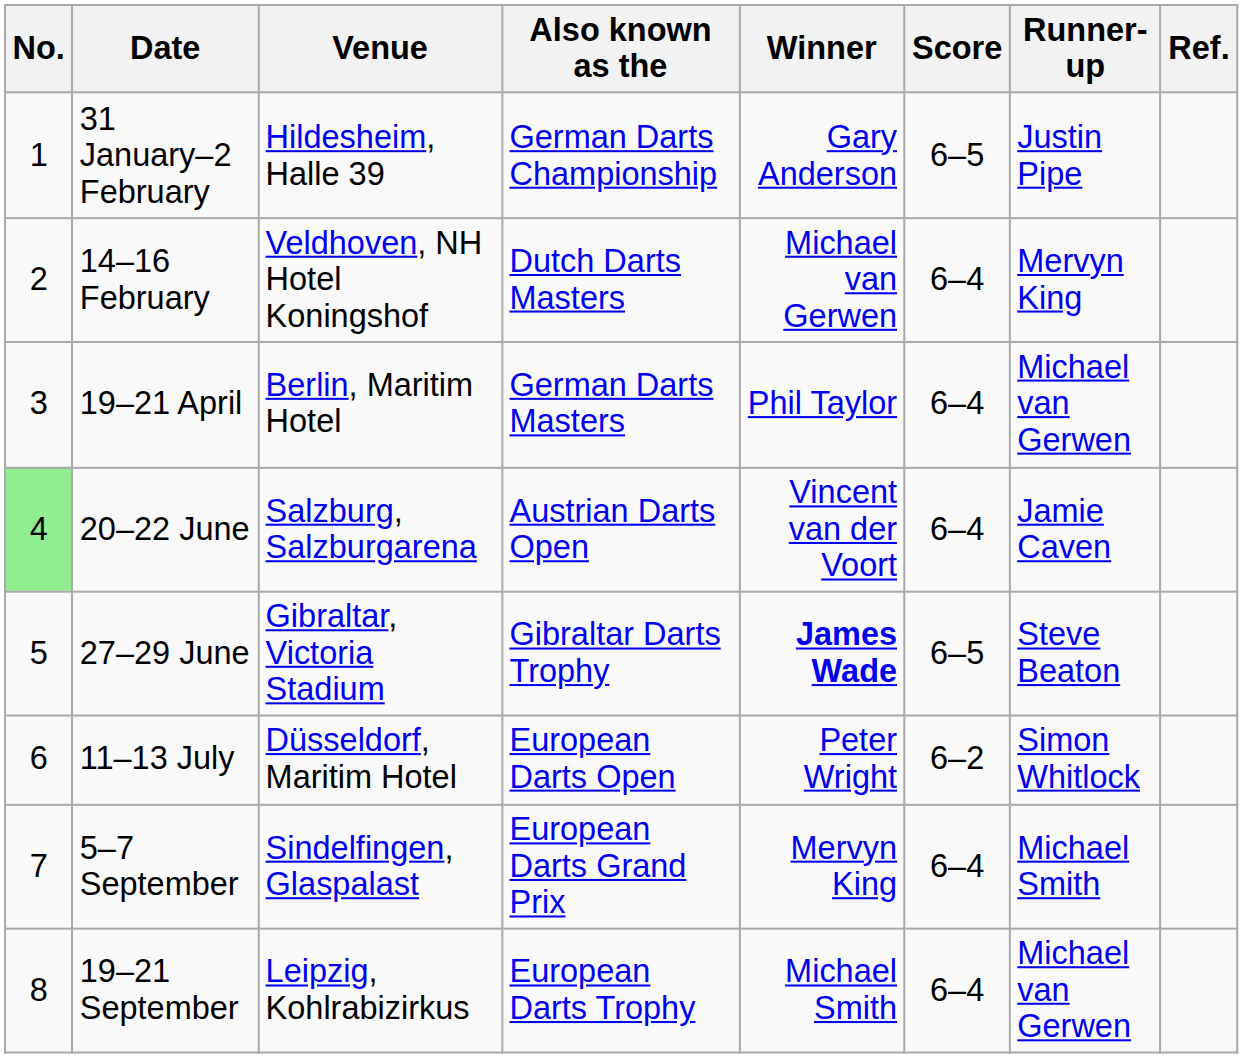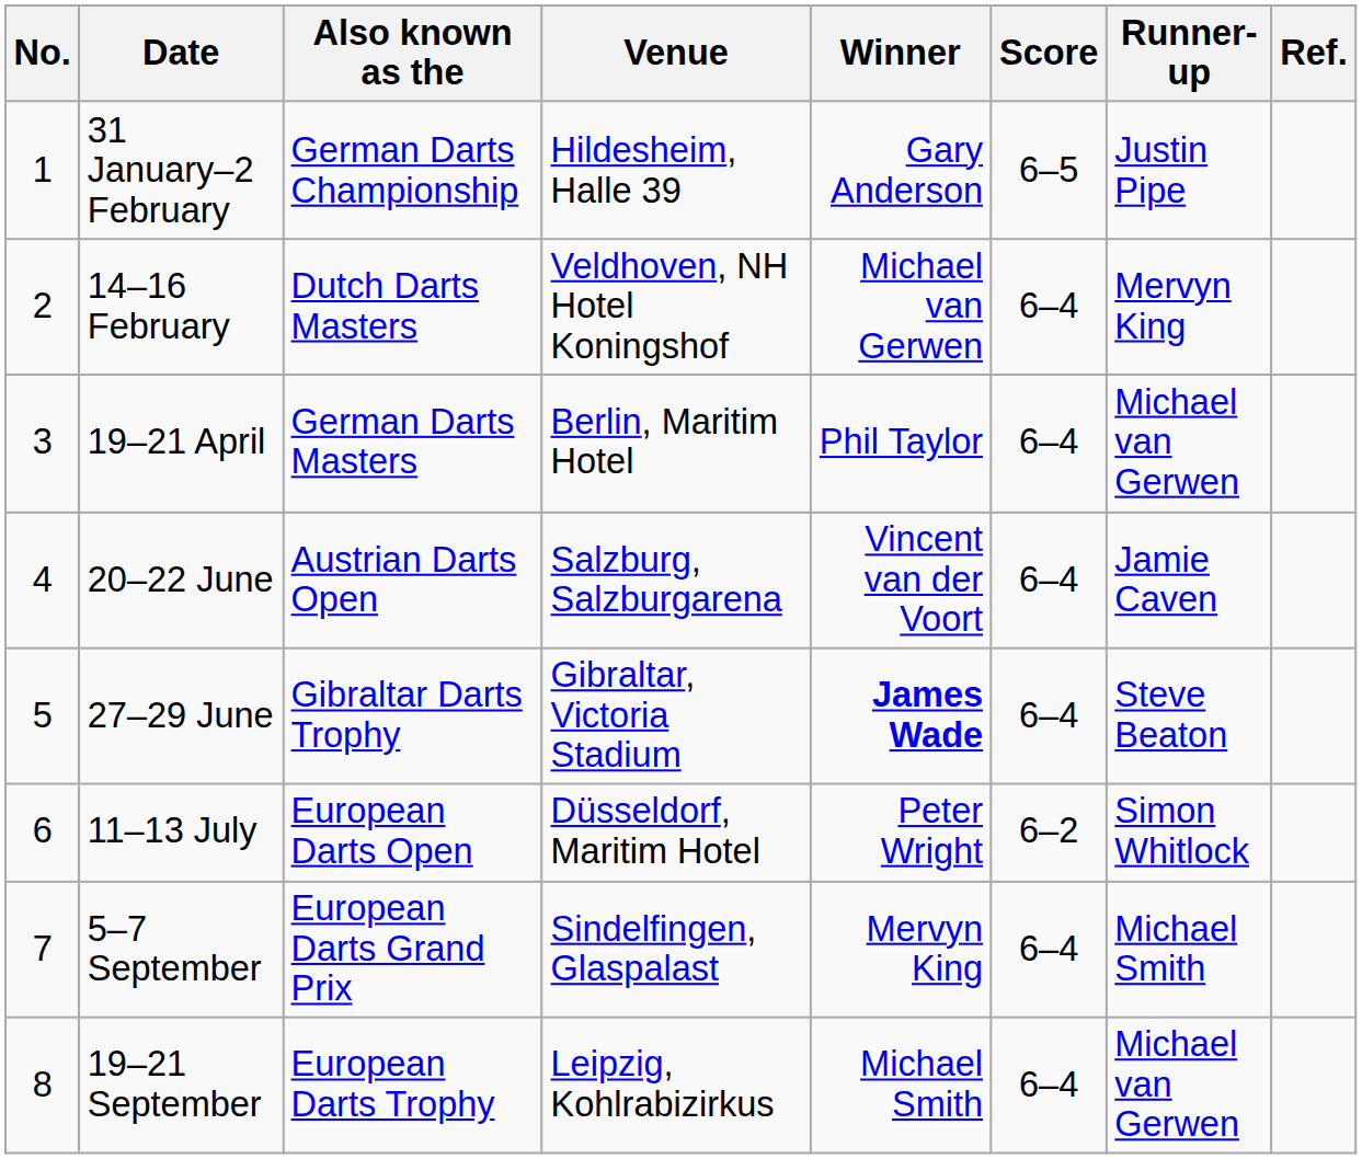columns swapped: Also known as the <-> Venue
20–22 June | No.: lightgreen background -> no background
27–29 June | Score: 6–5 -> 6–4
